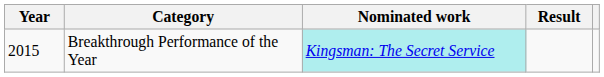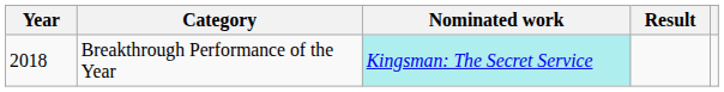Breakthrough Performance of the Year | Year: 2015 -> 2018
